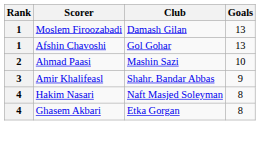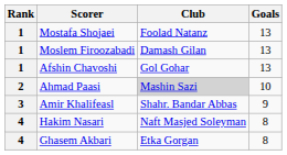+ row: 1 | Mostafa Shojaei | Foolad Natanz | 13
Ahmad Paasi | Club: no background -> lightgrey background
